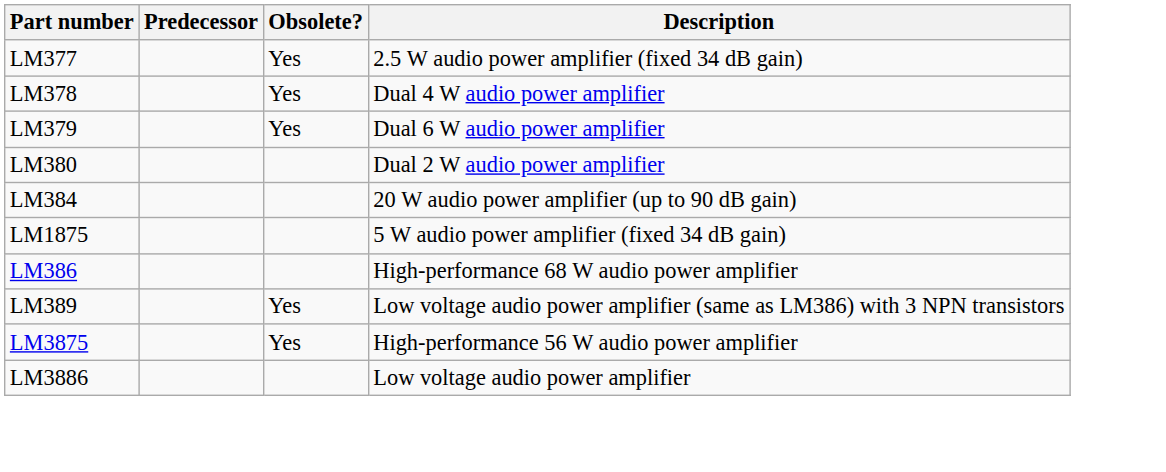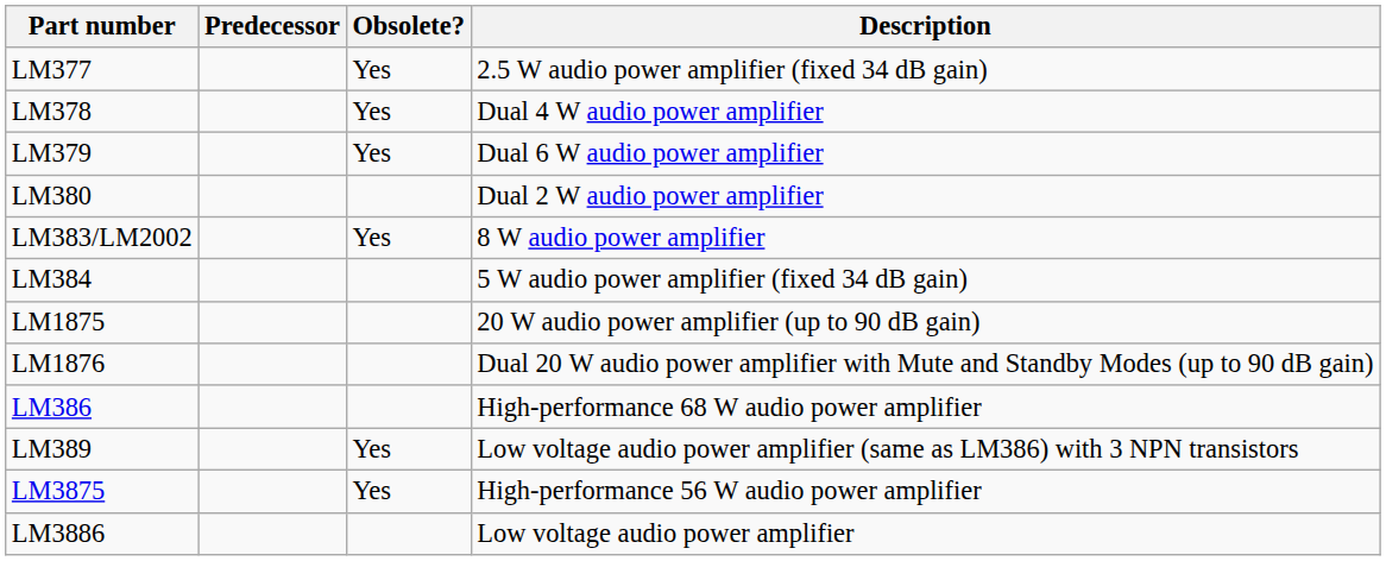+ row: LM383/LM2002 | Yes | 8 W audio power amplifier
LM384 | Description: 20 W audio power amplifier (up to 90 dB gain) -> 5 W audio power amplifier (fixed 34 dB gain)
LM1875 | Description: 5 W audio power amplifier (fixed 34 dB gain) -> 20 W audio power amplifier (up to 90 dB gain)
+ row: LM1876 | Dual 20 W audio power amplifier with Mute and Standby Modes (up to 90 dB gain)
